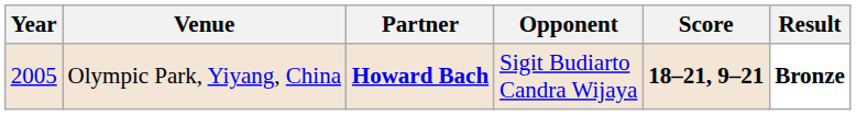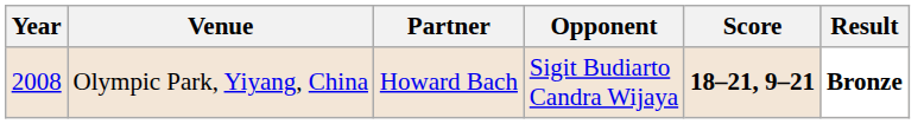Olympic Park, Yiyang, China | Year: 2005 -> 2008
Olympic Park, Yiyang, China | Partner: bold -> normal
